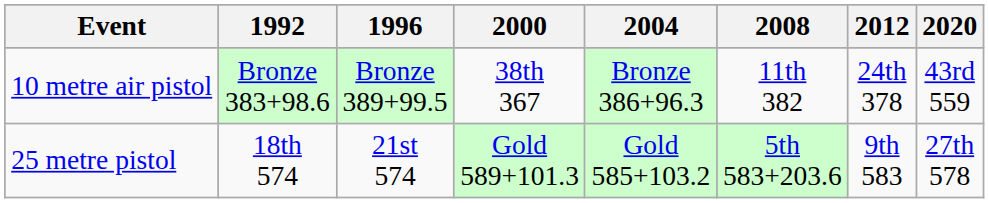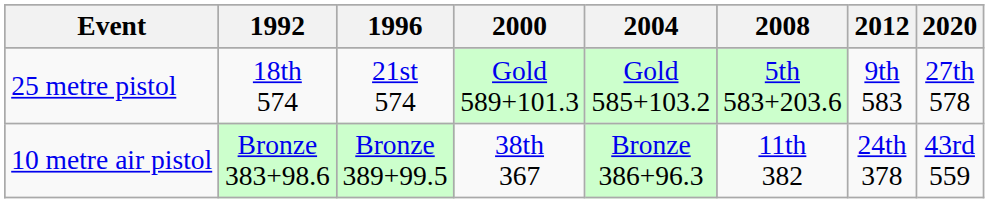rows swapped: 25 metre pistol <-> 10 metre air pistol
